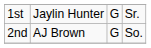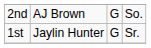rows swapped: 1st <-> 2nd
